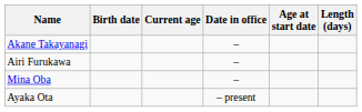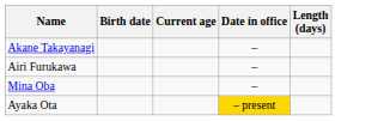- column: Age at start date
Ayaka Ota | Date in office: no background -> gold background
